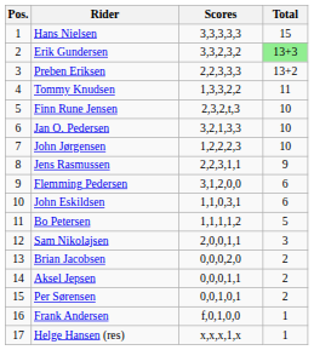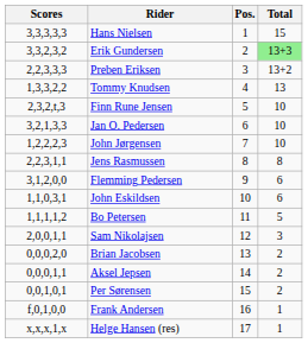columns swapped: Pos. <-> Scores
Tommy Knudsen | Total: 11 -> 13
Jens Rasmussen | Total: 9 -> 8
